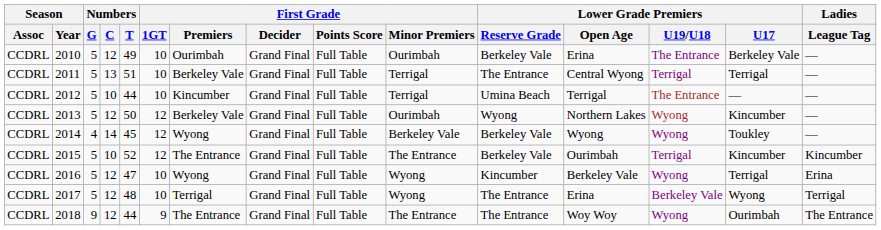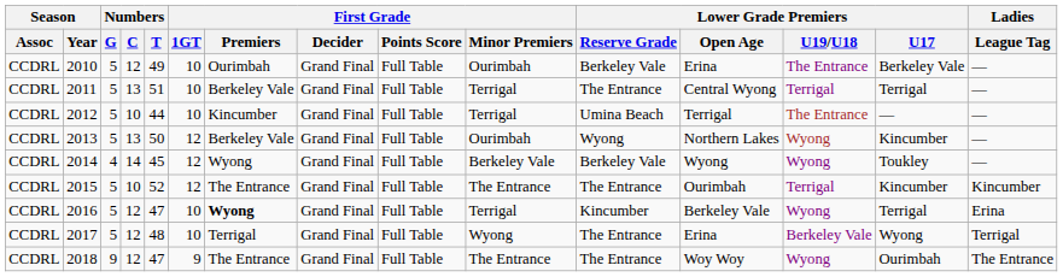2013 | Numbers / C: 12 -> 13
2015 | Lower Grade Premiers / Reserve Grade: Berkeley Vale -> The Entrance
2016 | First Grade / Premiers: normal -> bold
2016 | First Grade / Minor Premiers: Wyong -> Terrigal
2018 | Numbers / T: 44 -> 47
